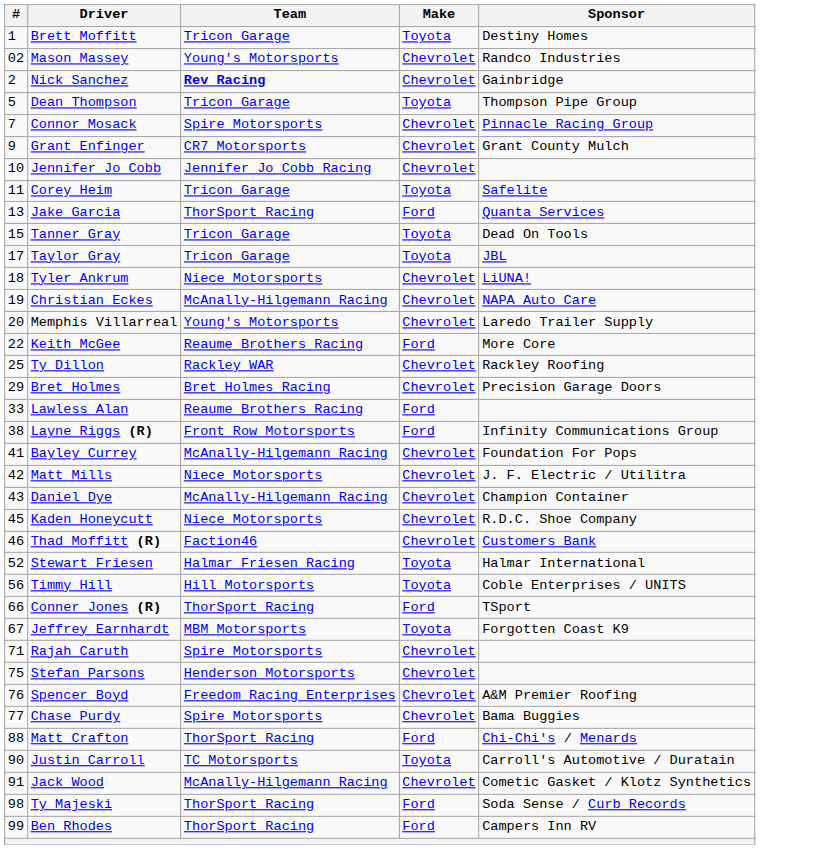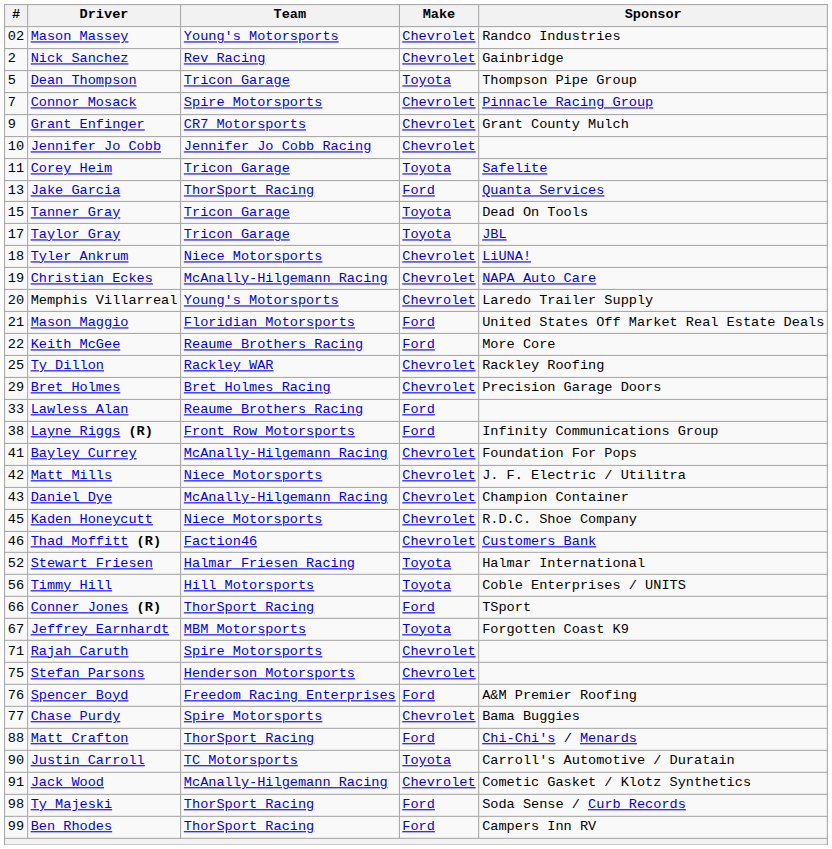- row: 1 | Brett Moffitt | Tricon Garage | Toyota | Destiny Homes
Nick Sanchez | Team: bold -> normal
+ row: 21 | Mason Maggio | Floridian Motorsports | Ford | United States Off Market Real Estate Deals
Spencer Boyd | Make: Chevrolet -> Ford
